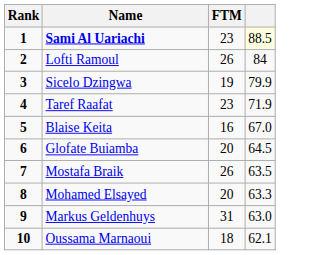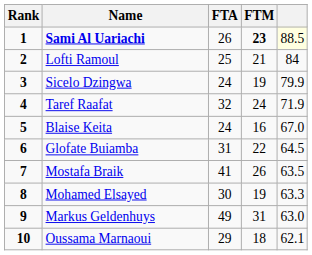+ column: FTA | 26 | 25 | 24 | 32 | 24 | 31 | 41 | 30 | 49 | 29
Sami Al Uariachi | FTM: normal -> bold
Lofti Ramoul | FTM: 26 -> 21
Taref Raafat | FTM: 23 -> 24
Glofate Buiamba | FTM: 20 -> 22
Mohamed Elsayed | FTM: 20 -> 19
